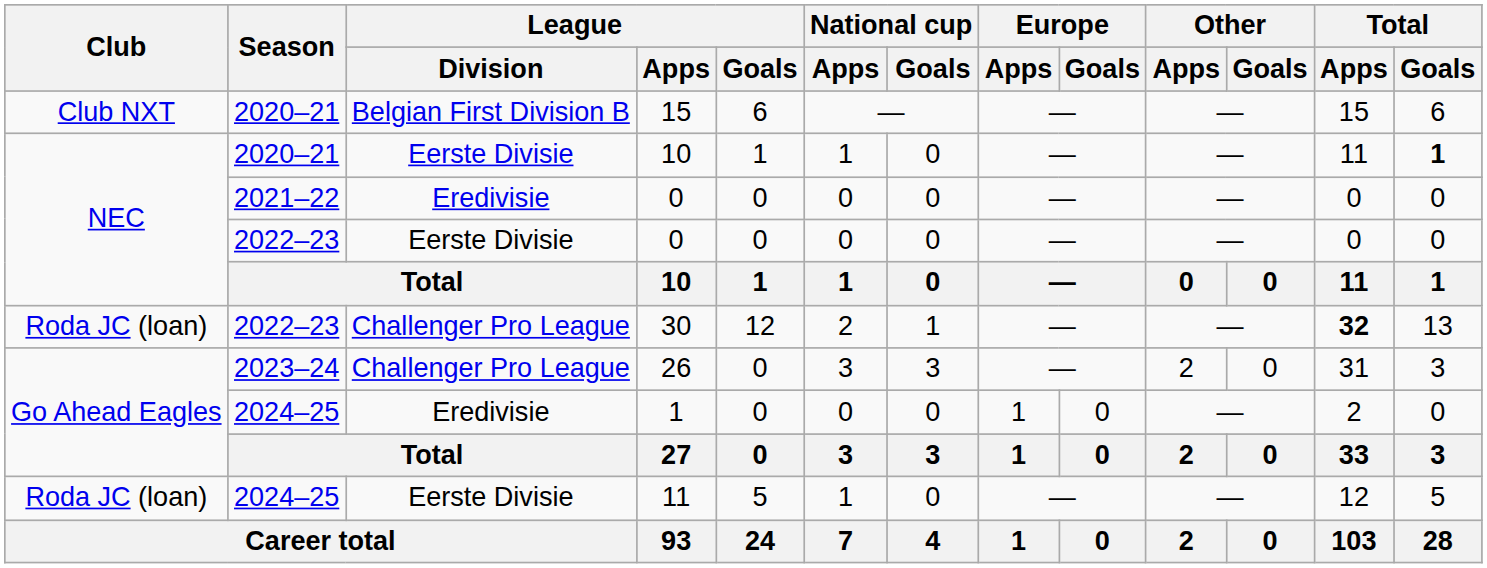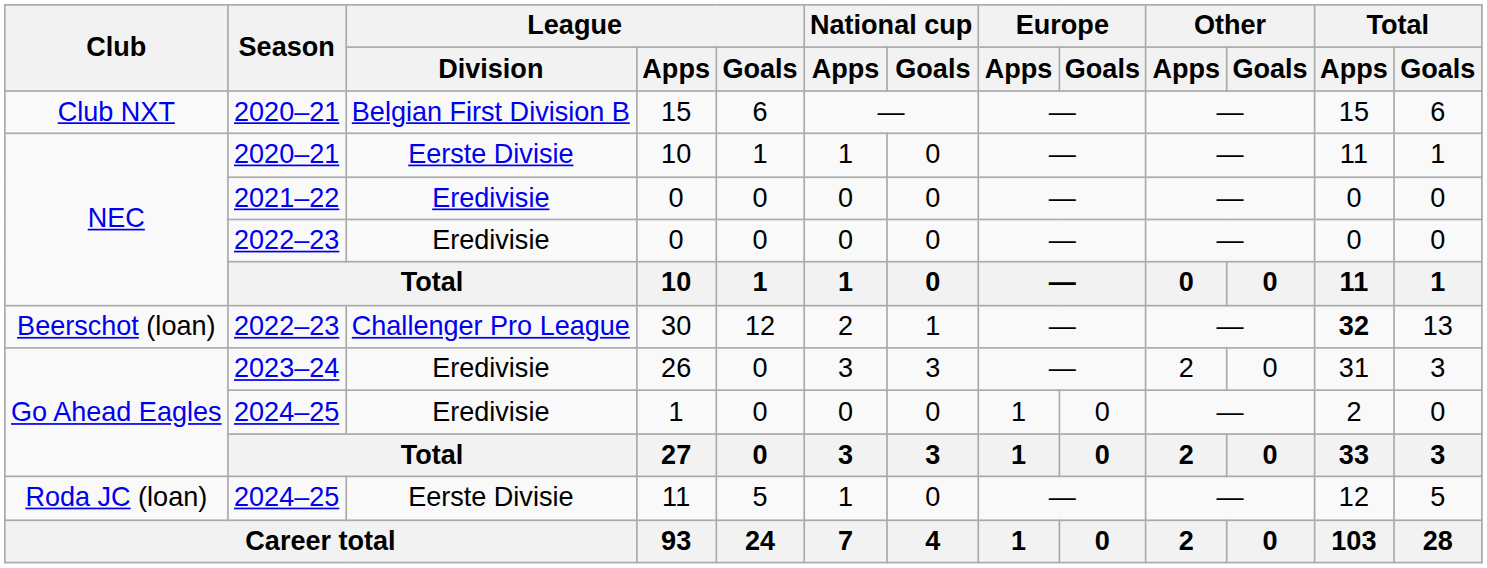2020–21 / 10 | Total / Goals: bold -> normal
2022–23 / 0 | League / Division: Eerste Divisie -> Eredivisie
30 | Club: Roda JC (loan) -> Beerschot (loan)
26 | League / Division: Challenger Pro League -> Eredivisie
